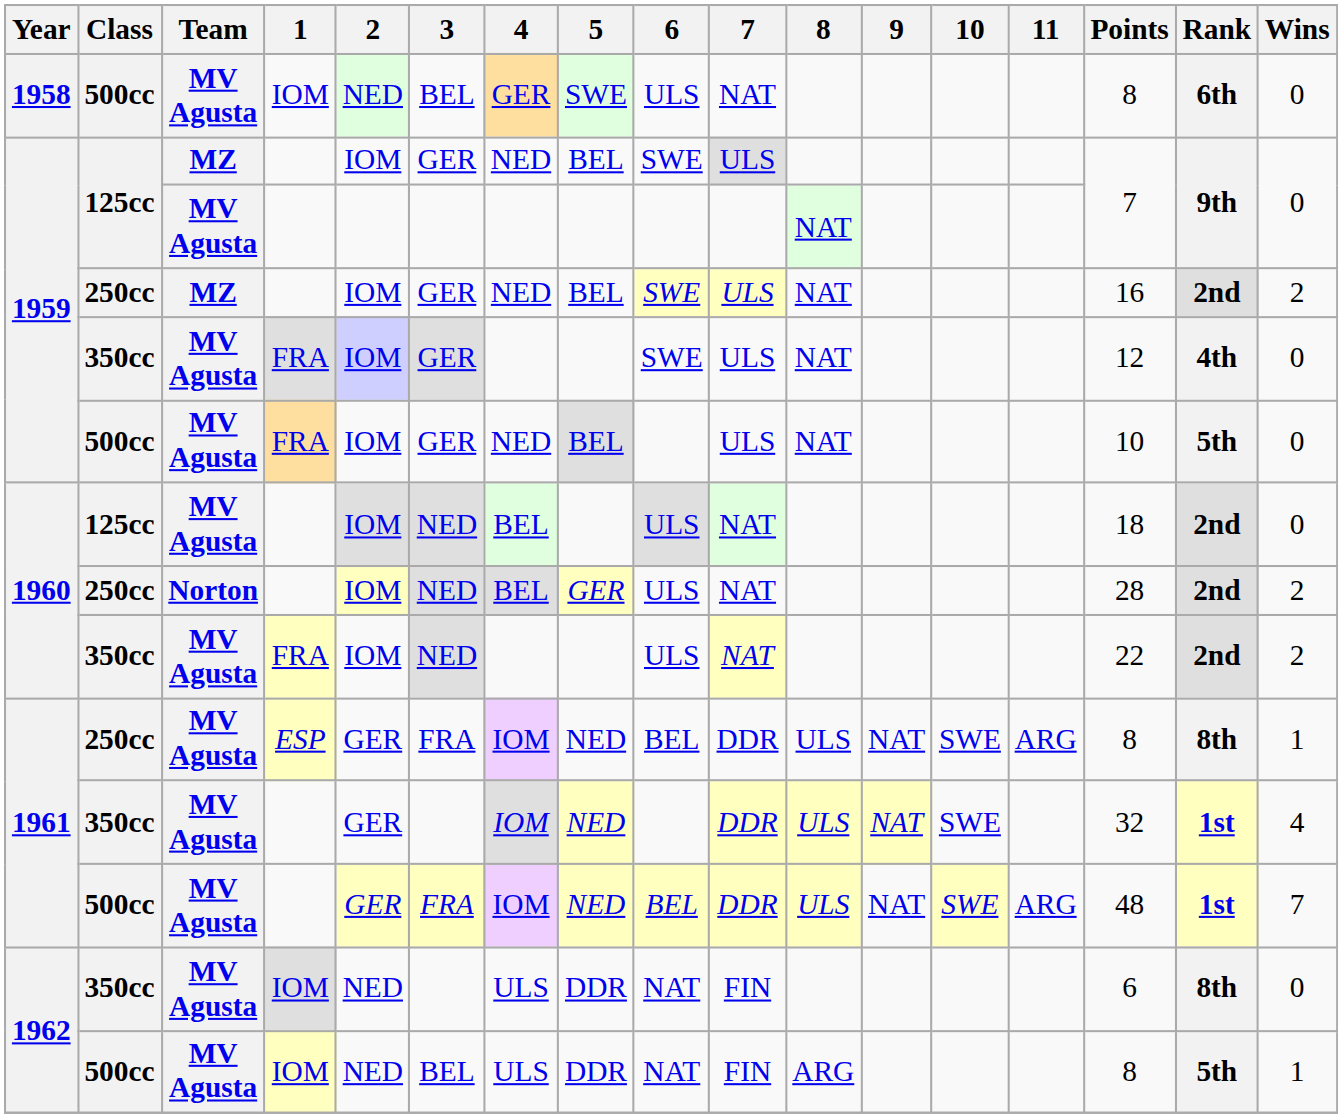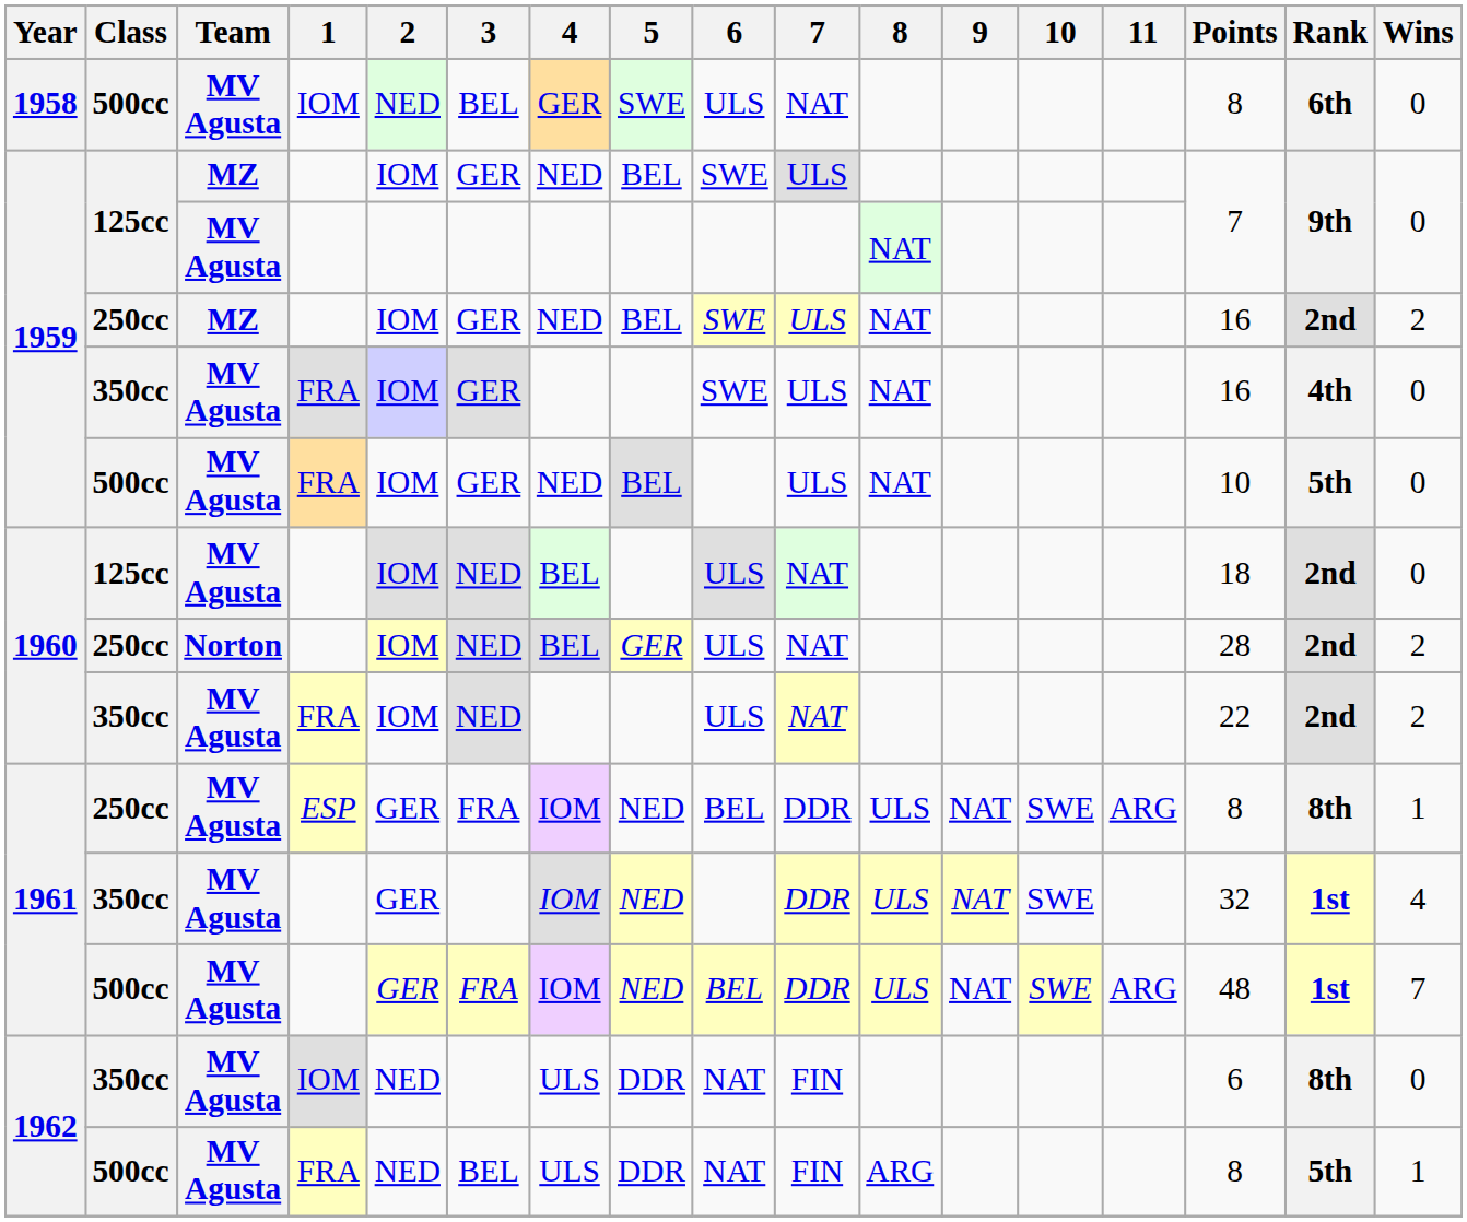1959 / 350cc | Points: 12 -> 16
1962 / 500cc | 1: IOM -> FRA
